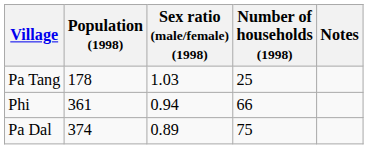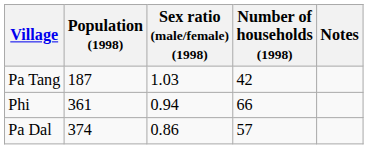Pa Tang | Population (1998): 178 -> 187
Pa Tang | Number of households (1998): 25 -> 42
Pa Dal | Sex ratio (male/female) (1998): 0.89 -> 0.86
Pa Dal | Number of households (1998): 75 -> 57
